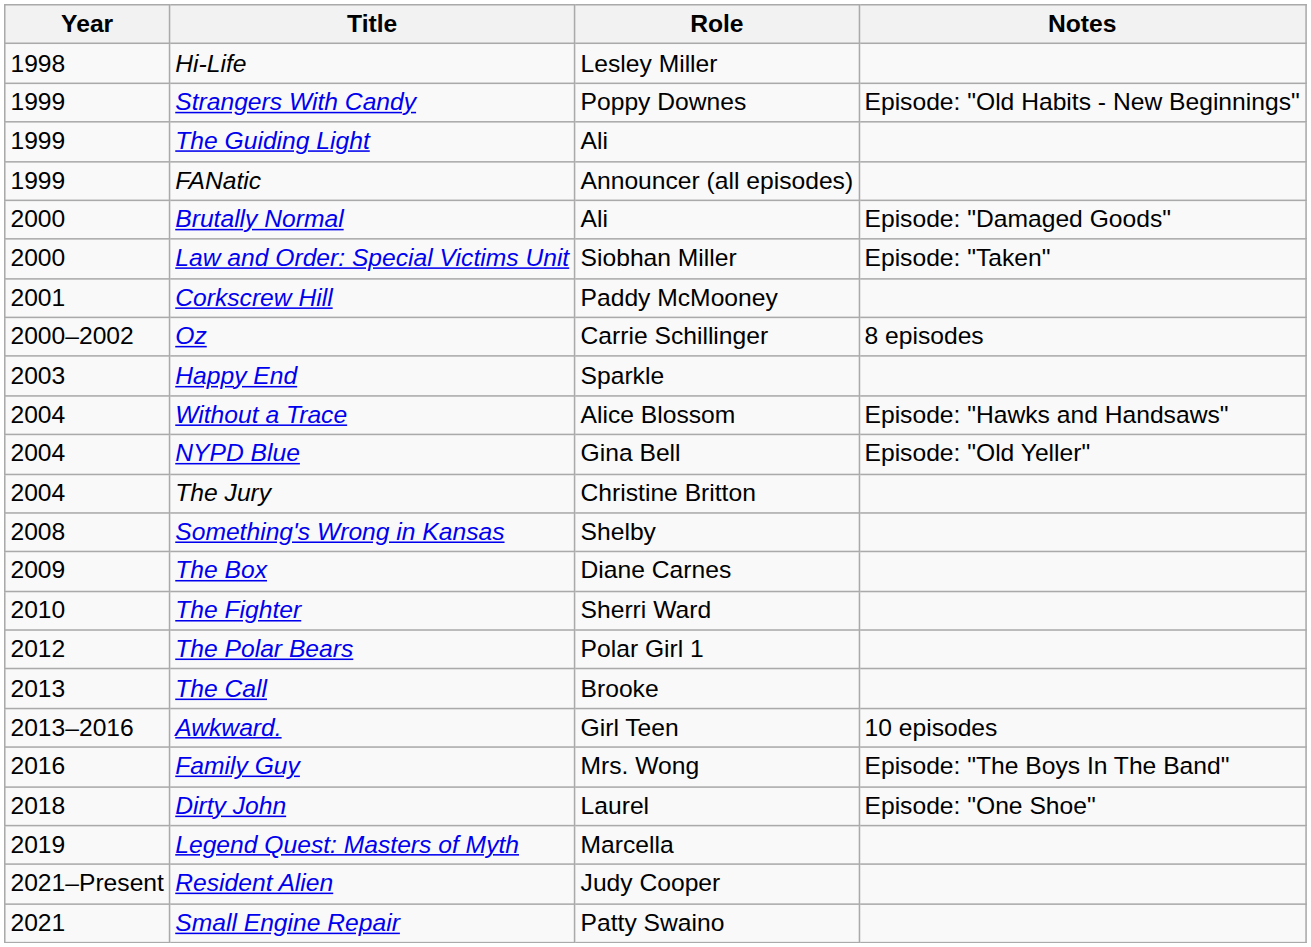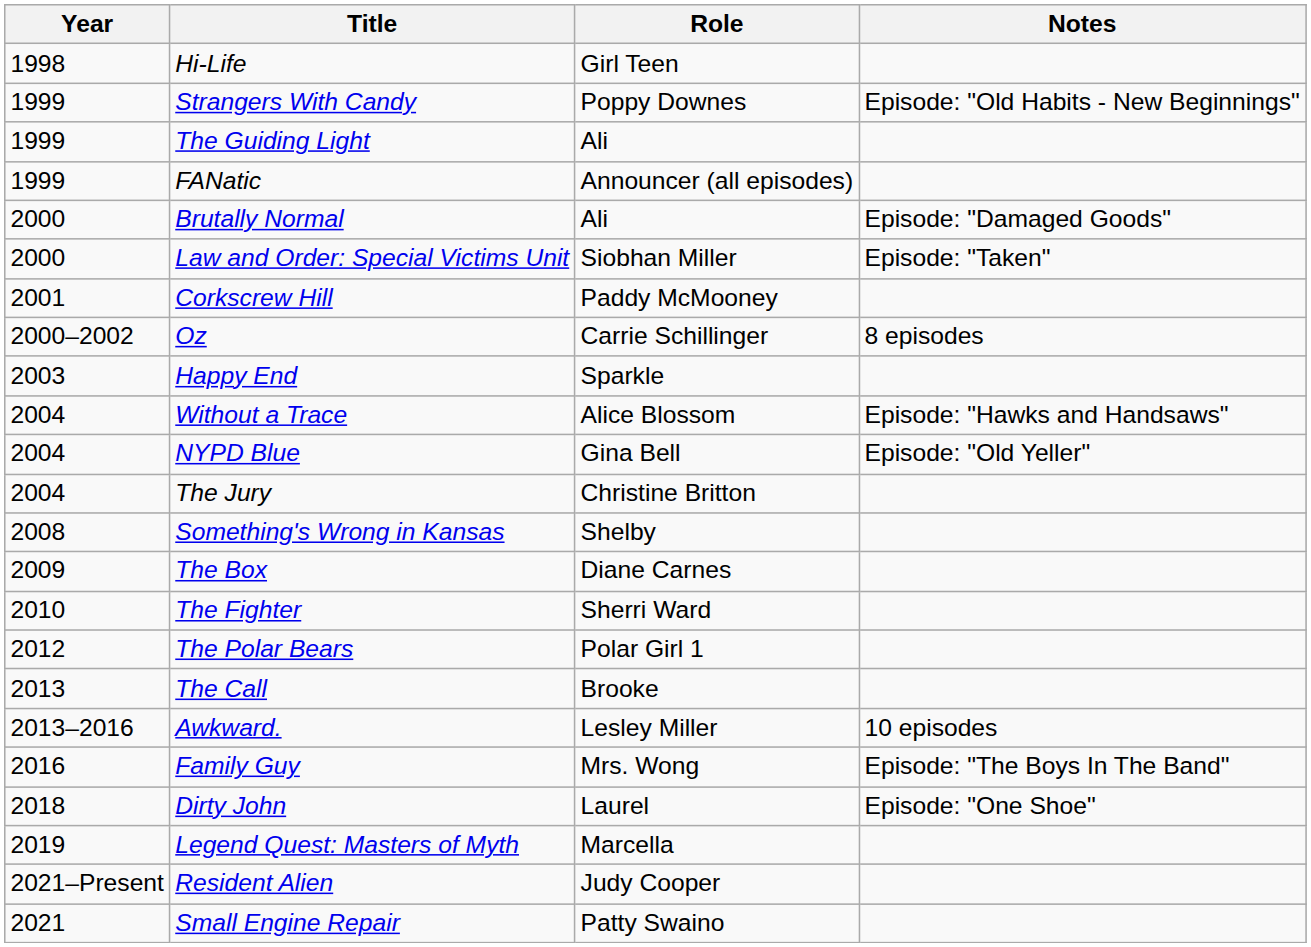Hi-Life | Role: Lesley Miller -> Girl Teen
Awkward. | Role: Girl Teen -> Lesley Miller
